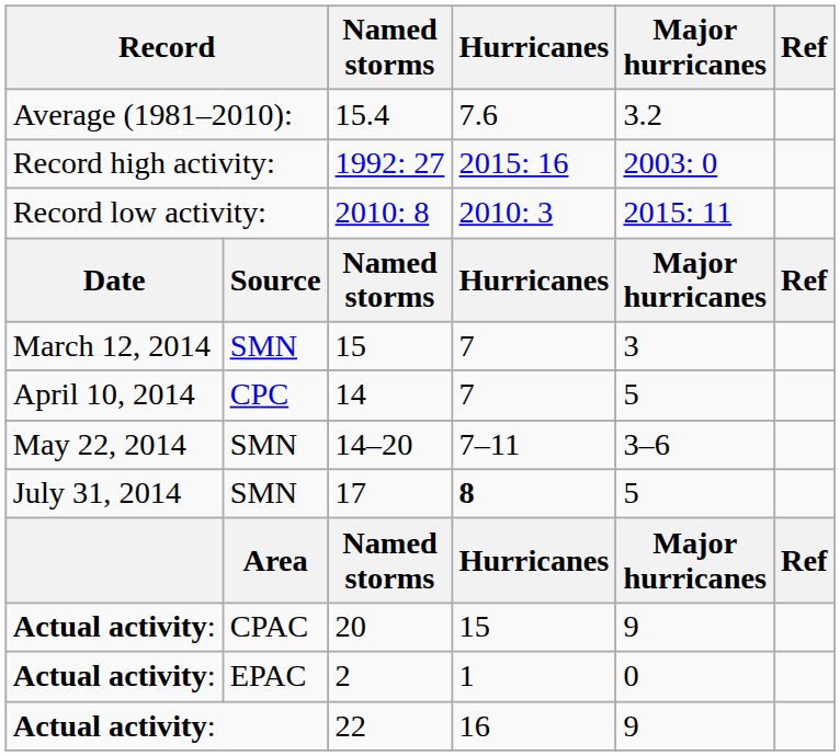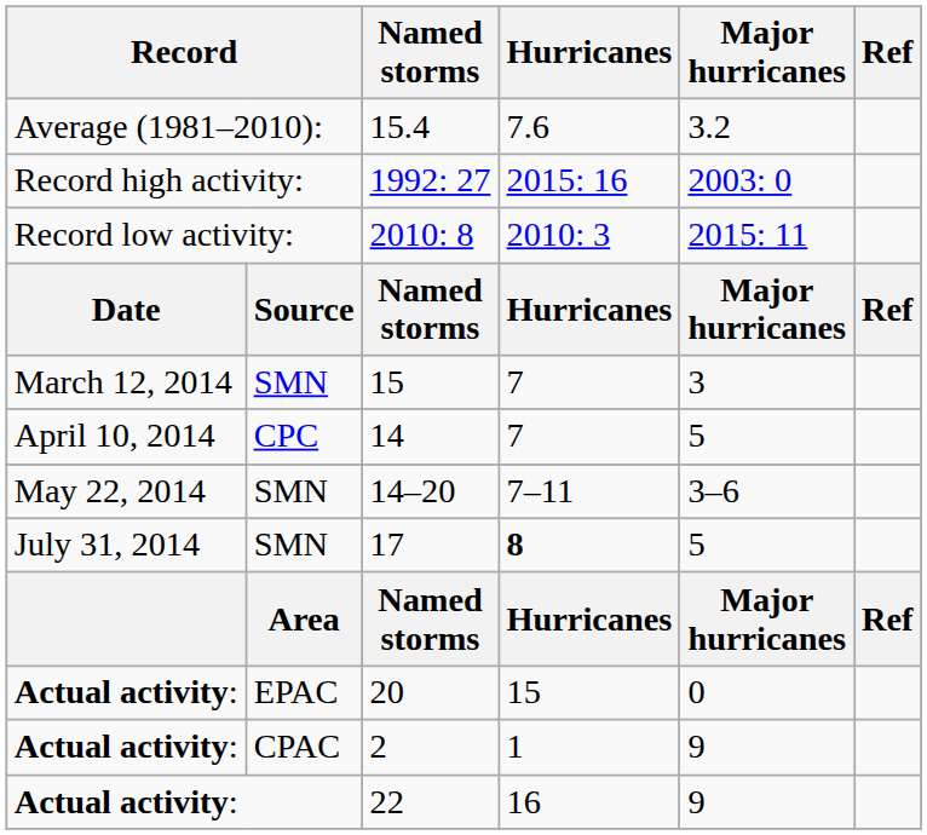20 | column 2: CPAC -> EPAC
20 | Major hurricanes: 9 -> 0
2 | column 2: EPAC -> CPAC
2 | Major hurricanes: 0 -> 9
